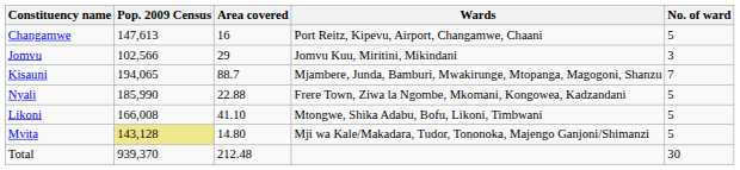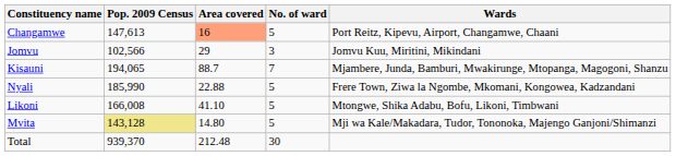columns swapped: No. of ward <-> Wards
Changamwe | Area covered: no background -> lightsalmon background
